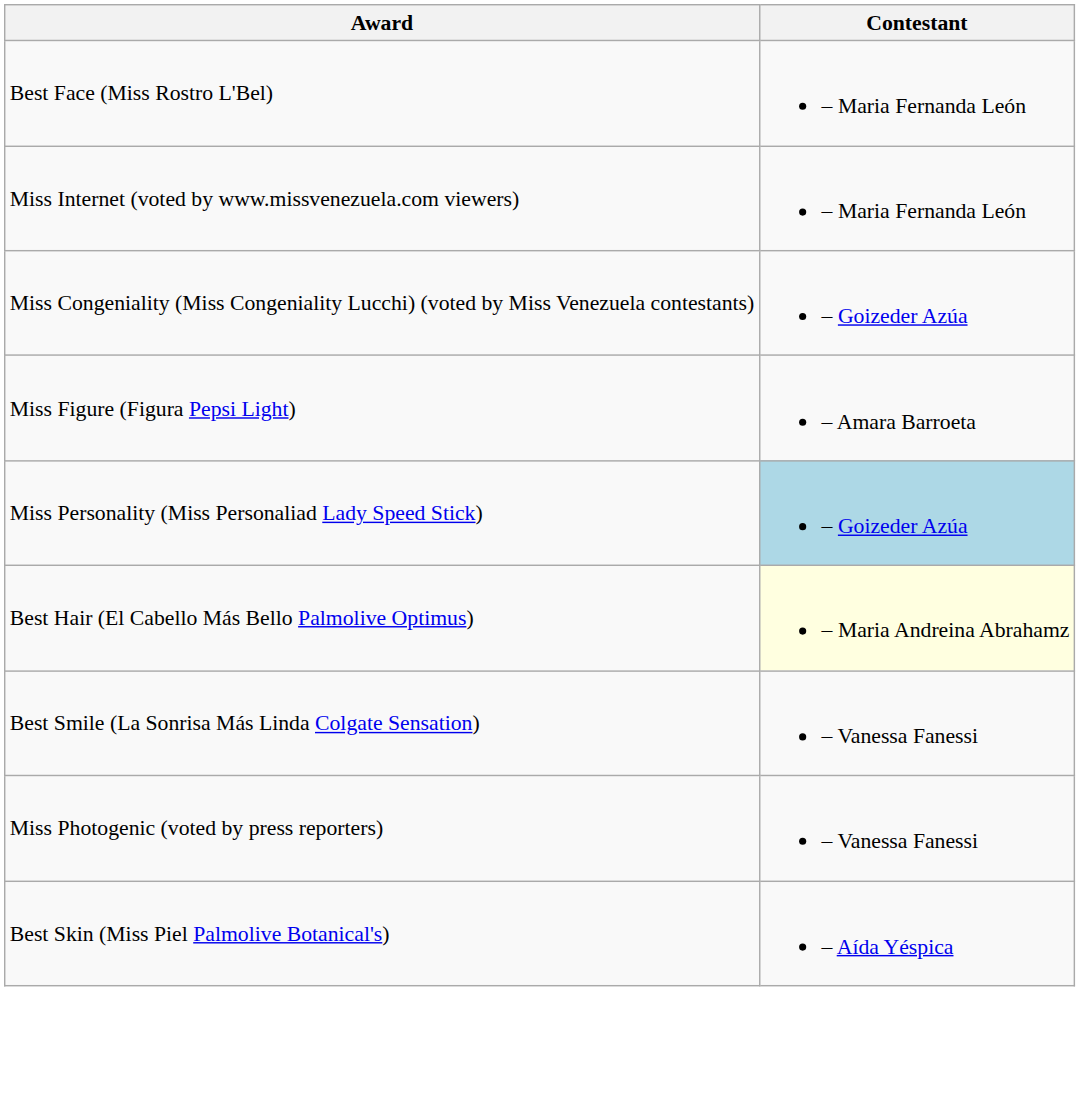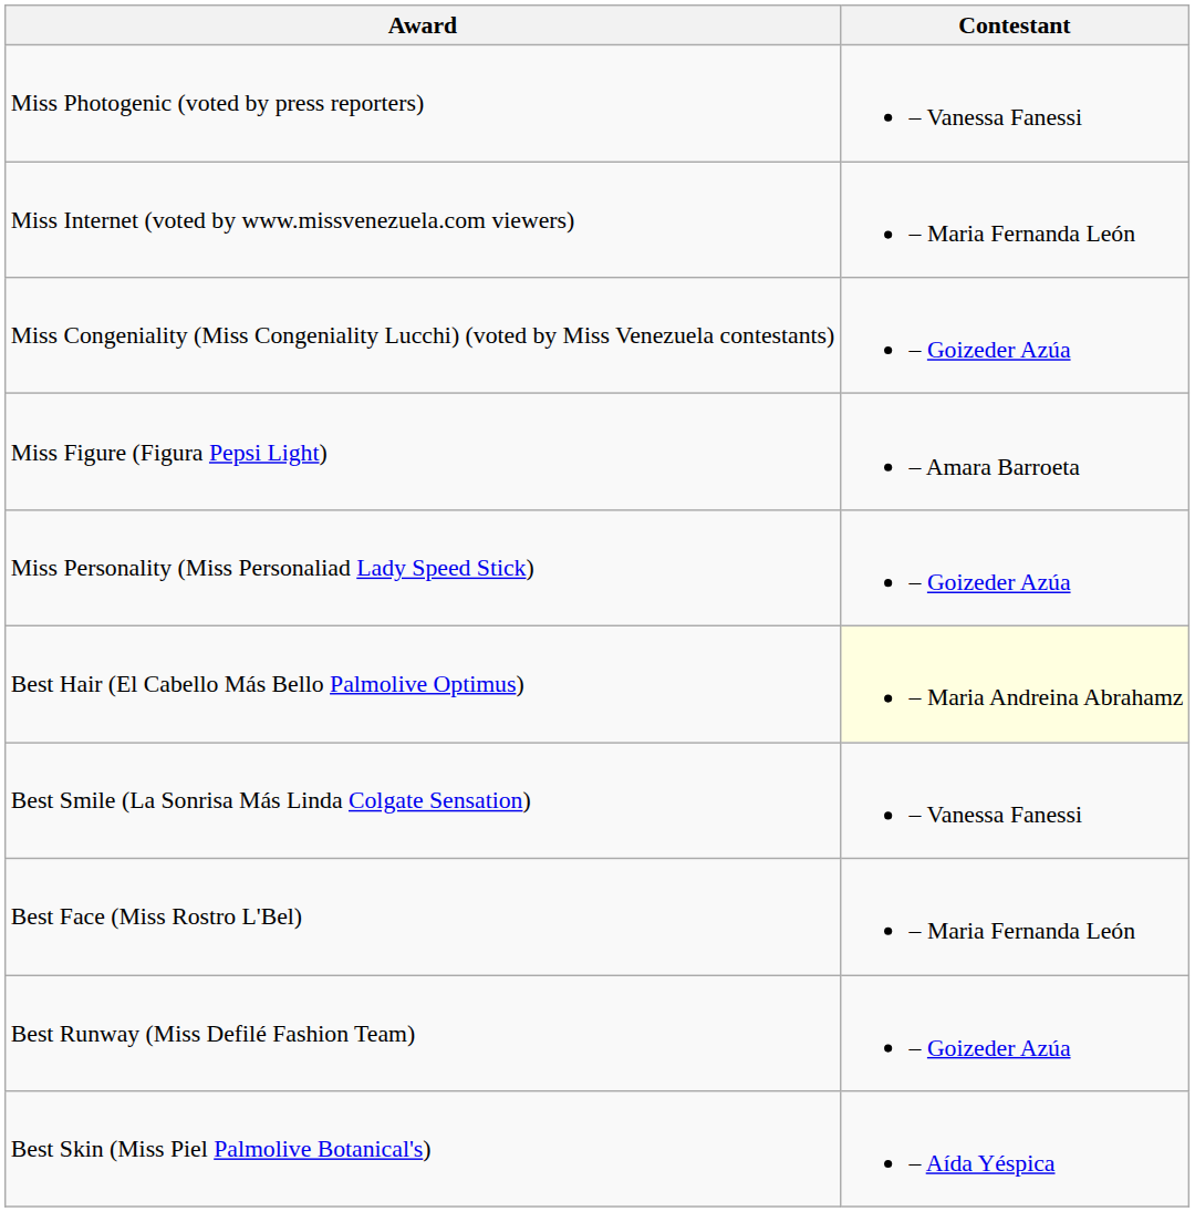rows swapped: Miss Photogenic (voted by press reporters) <-> Best Face (Miss Rostro L'Bel)
Miss Personality (Miss Personaliad Lady Speed Stick) | Contestant: lightblue background -> no background
+ row: Best Runway (Miss Defilé Fashion Team) | – Goizeder Azúa
